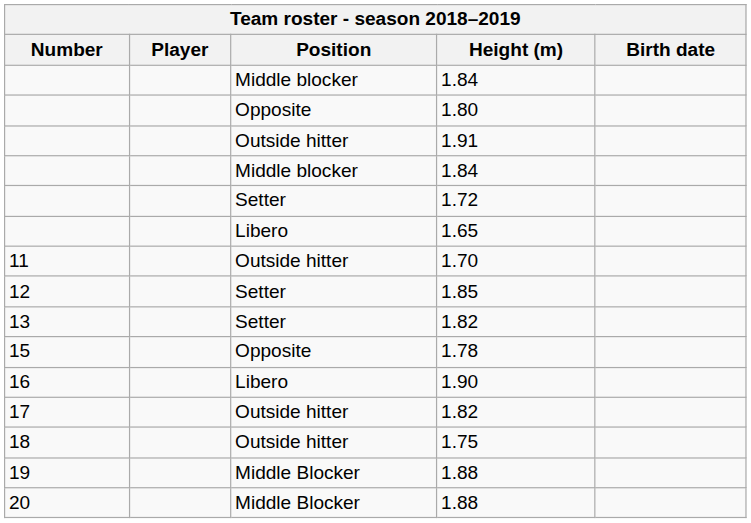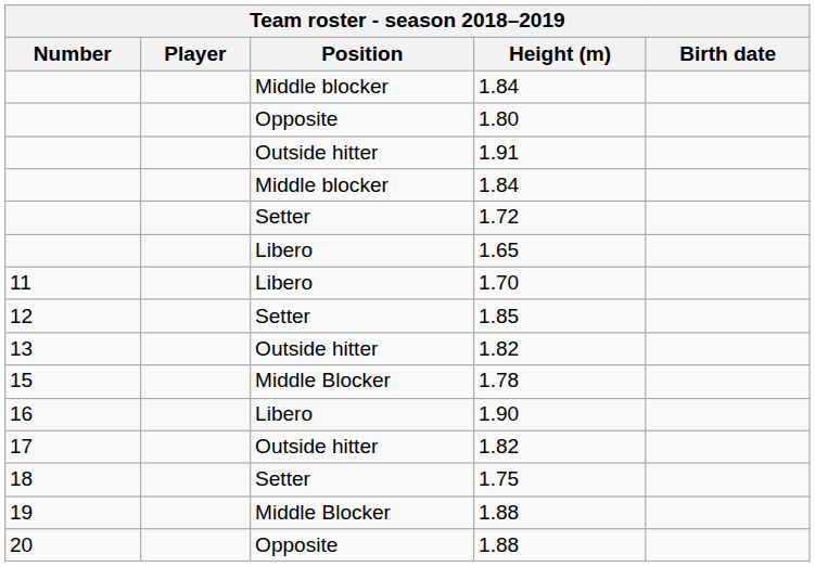1.70 | Position: Outside hitter -> Libero
13 / 1.82 | Position: Setter -> Outside hitter
1.78 | Position: Opposite -> Middle Blocker
1.75 | Position: Outside hitter -> Setter
20 / 1.88 | Position: Middle Blocker -> Opposite
